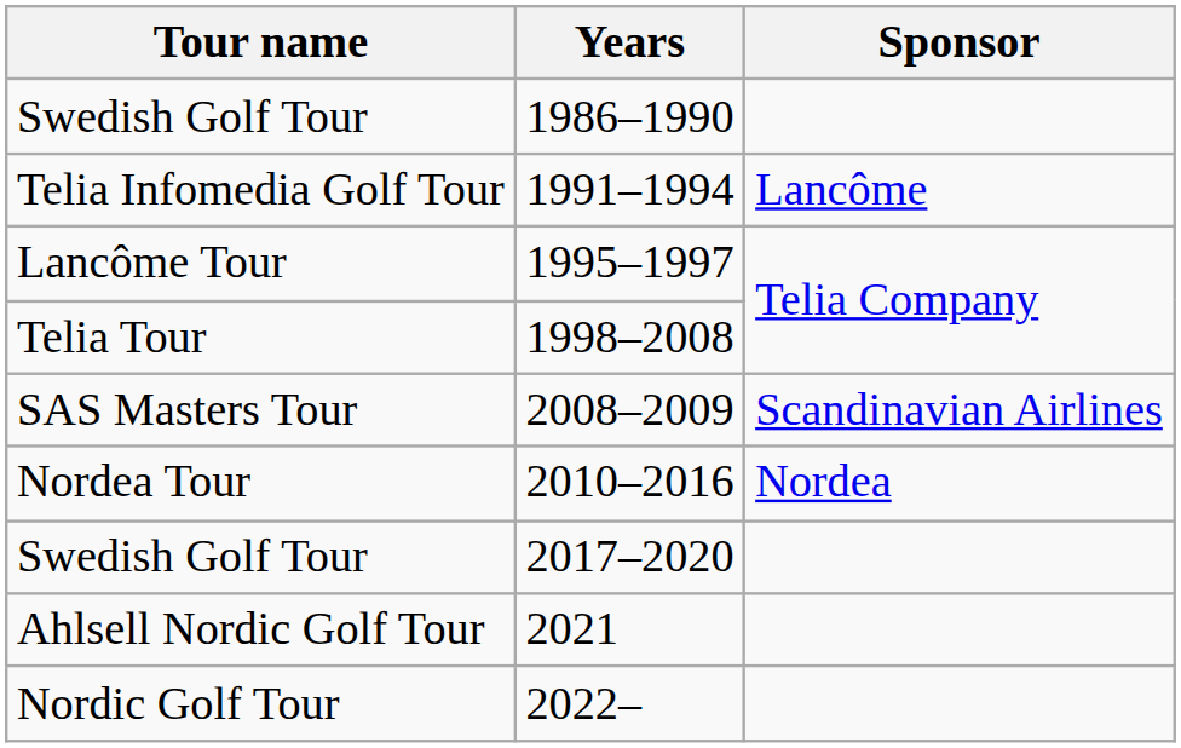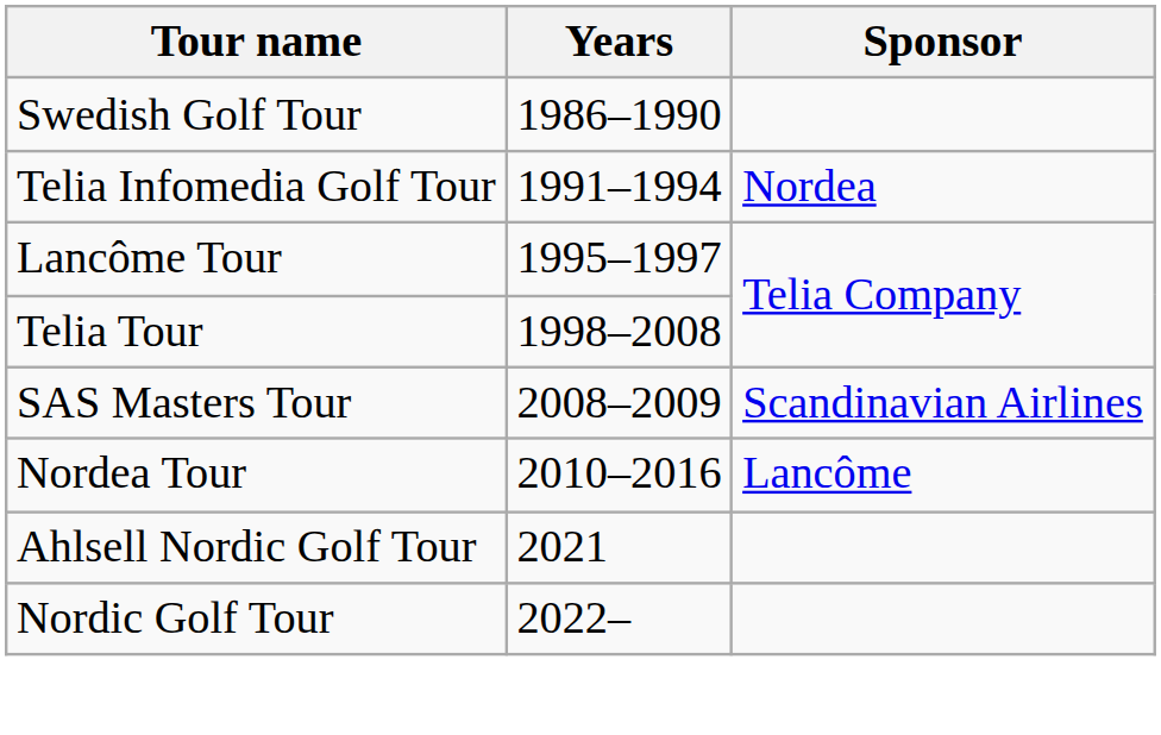1991–1994 | Sponsor: Lancôme -> Nordea
2010–2016 | Sponsor: Nordea -> Lancôme
- row: Swedish Golf Tour | 2017–2020
